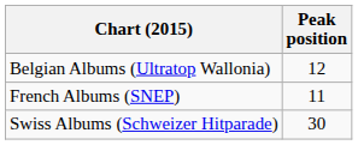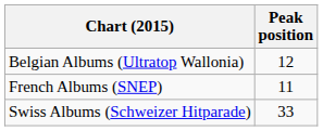Swiss Albums (Schweizer Hitparade) | Peak position: 30 -> 33
